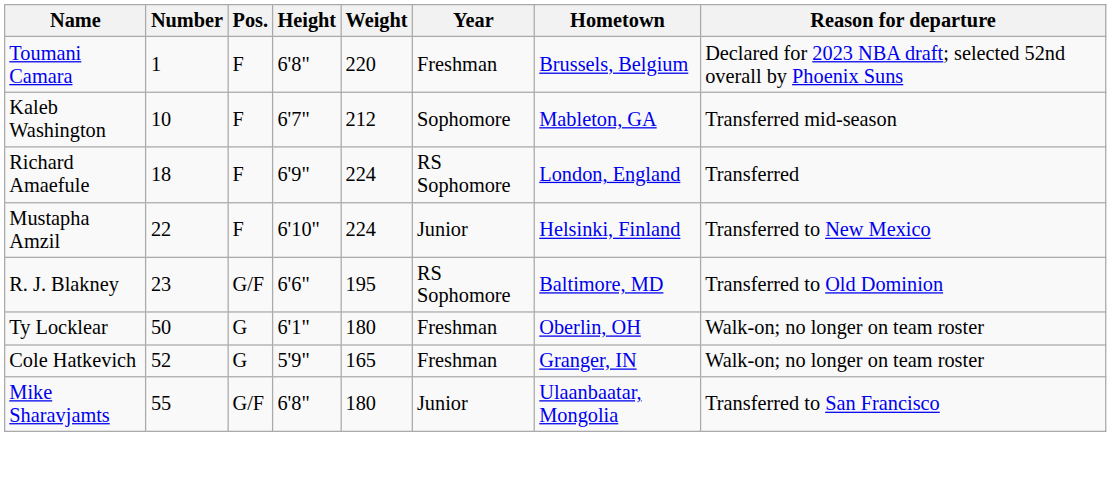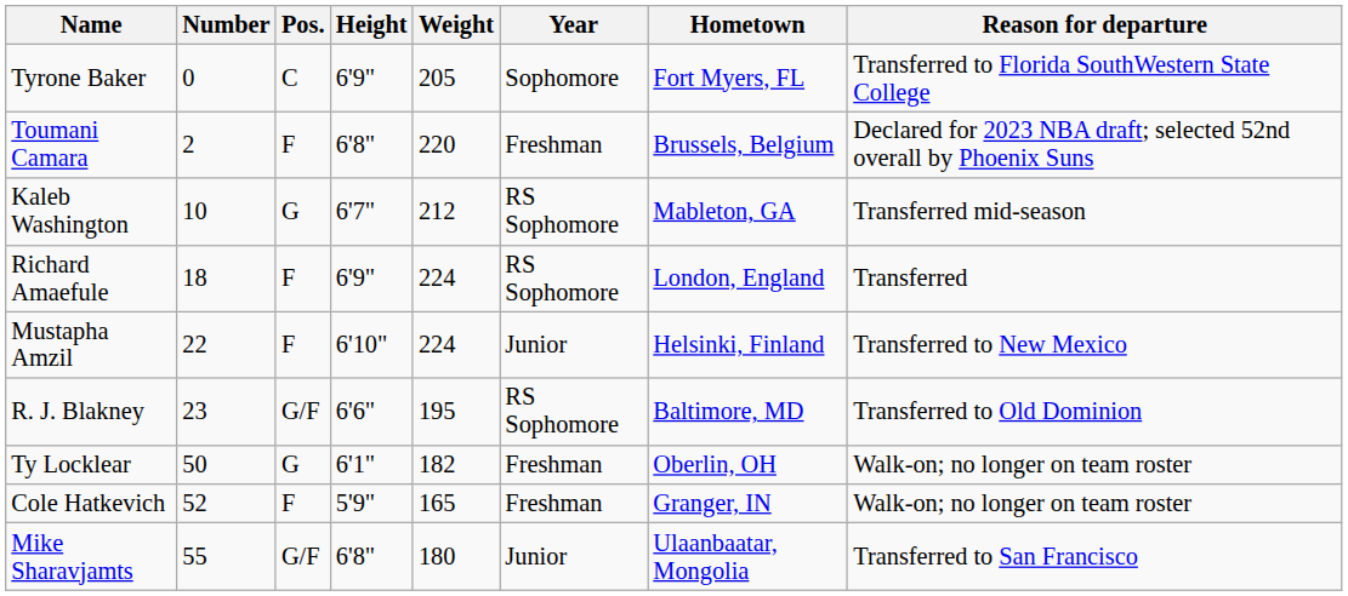+ row: Tyrone Baker | 0 | C | 6'9" | 205 | Sophomore | Fort Myers, FL | Transferred to Florida SouthWestern State College
Toumani Camara | Number: 1 -> 2
Kaleb Washington | Pos.: F -> G
Kaleb Washington | Year: Sophomore -> RS Sophomore
Ty Locklear | Weight: 180 -> 182
Cole Hatkevich | Pos.: G -> F
